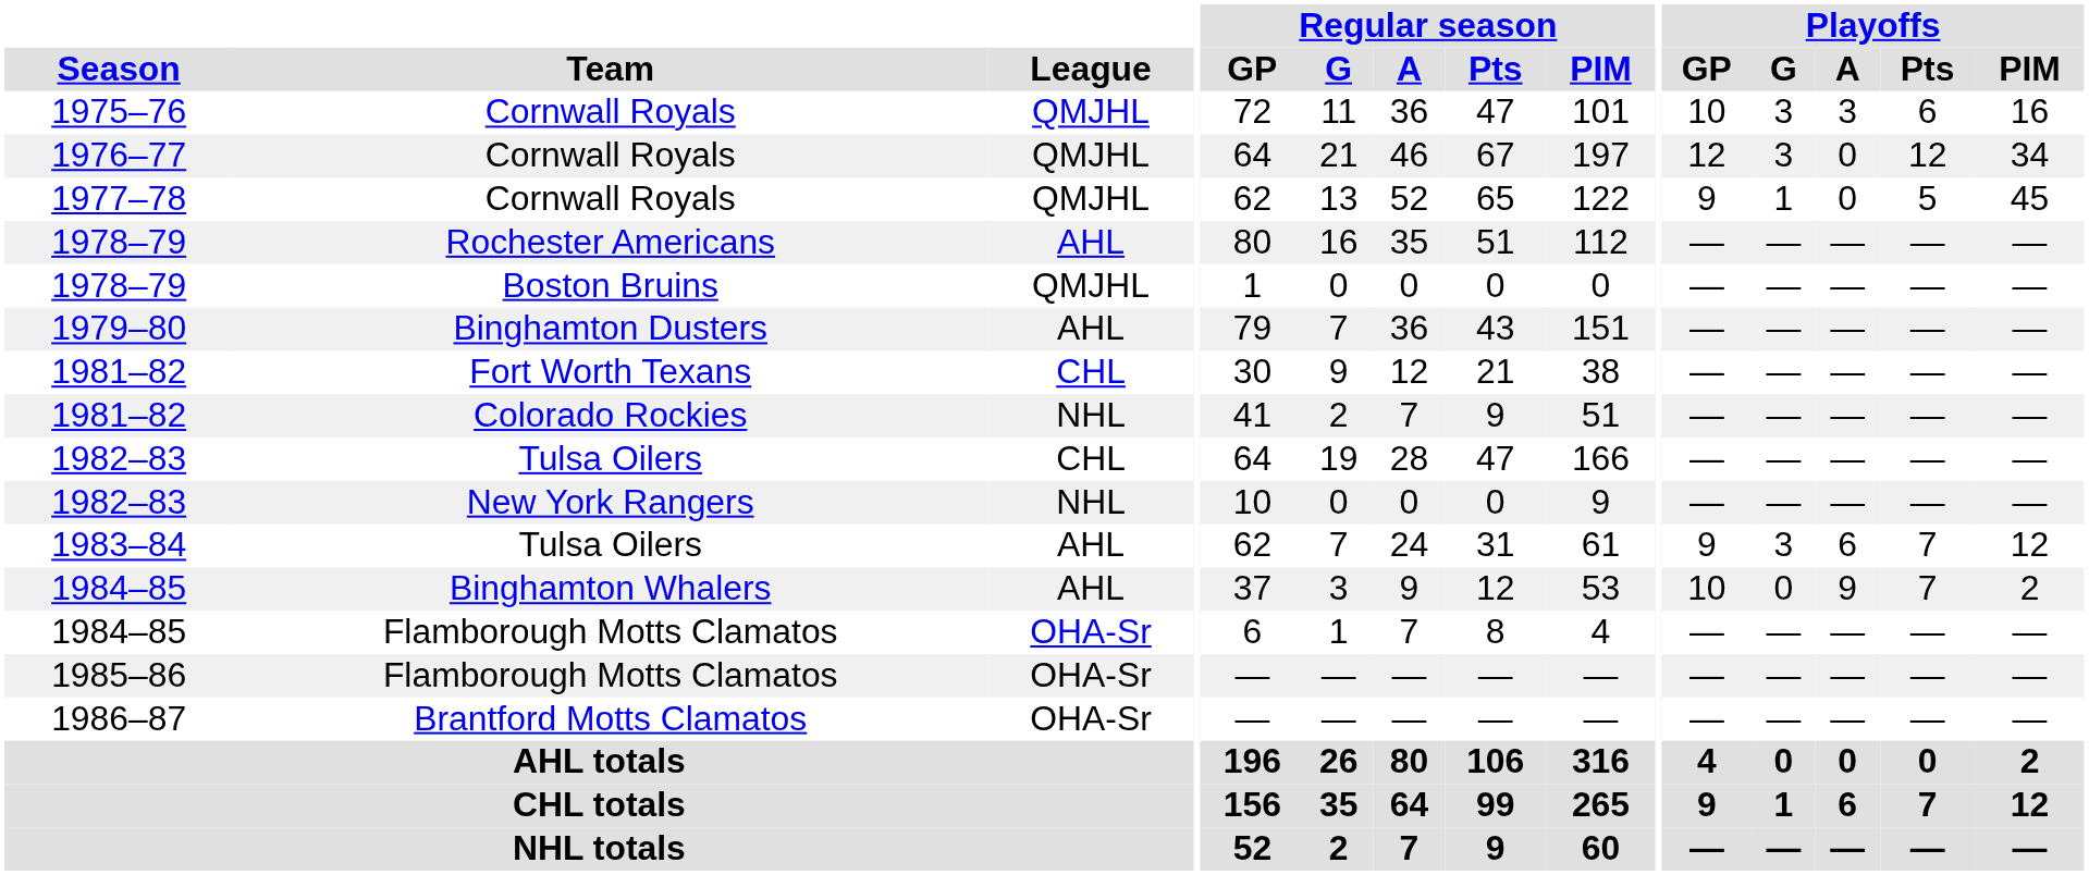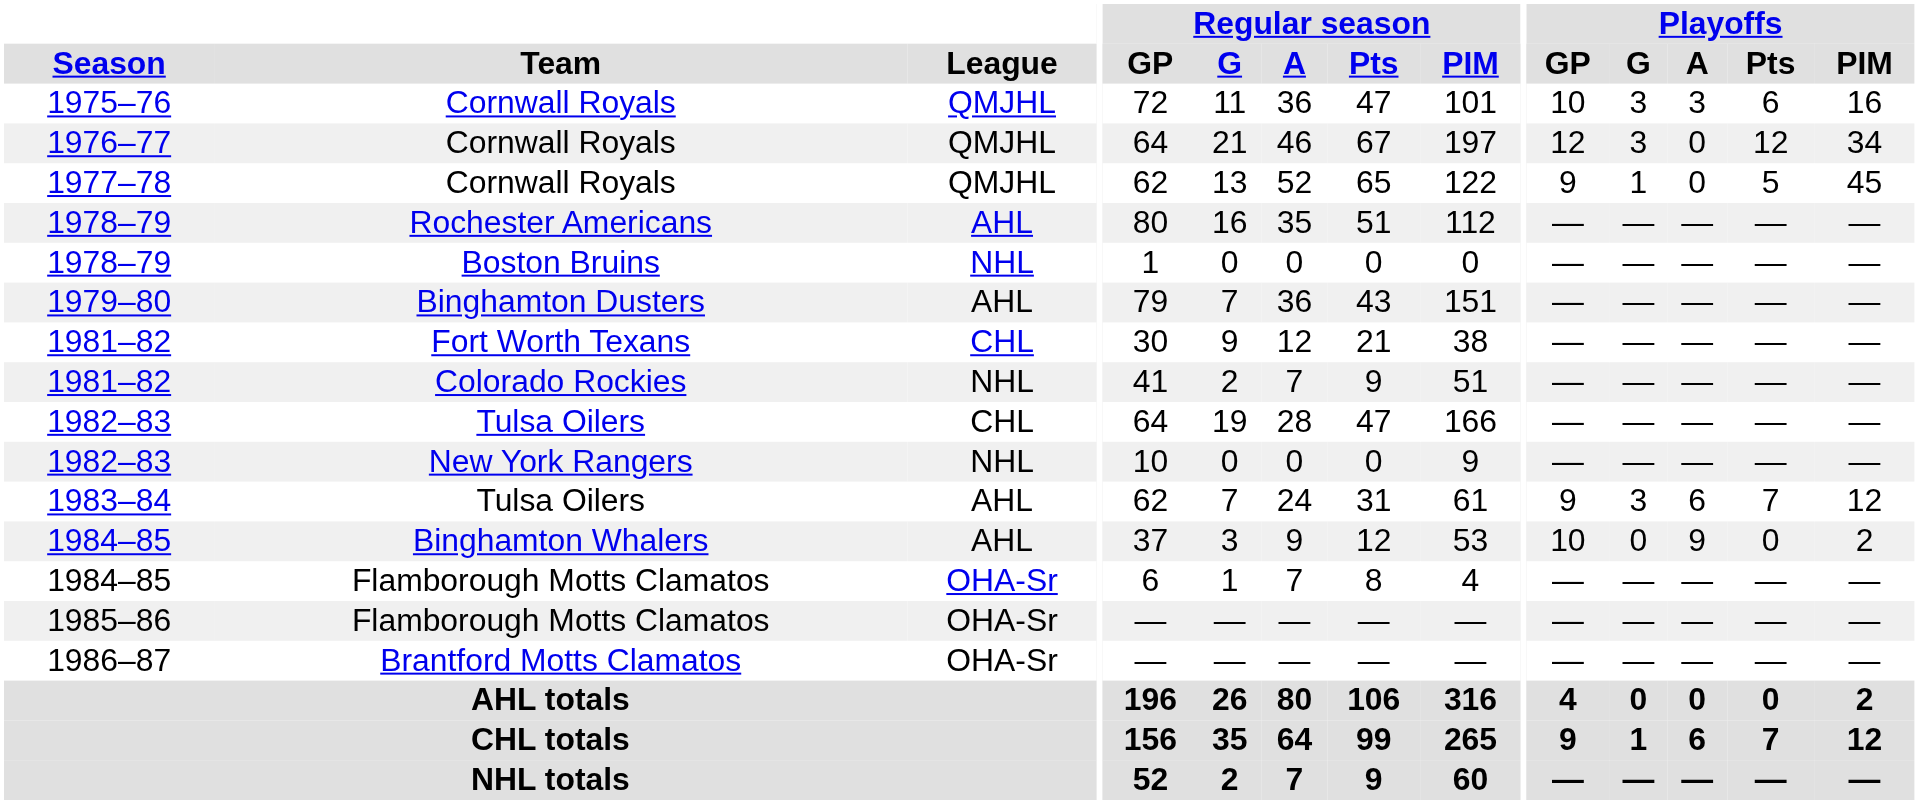1978–79 / Boston Bruins | League: QMJHL -> NHL
1984–85 / Binghamton Whalers | Playoffs / Pts: 7 -> 0
